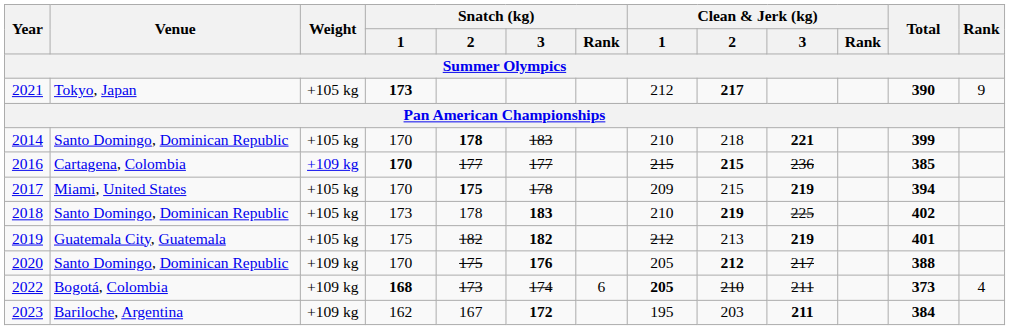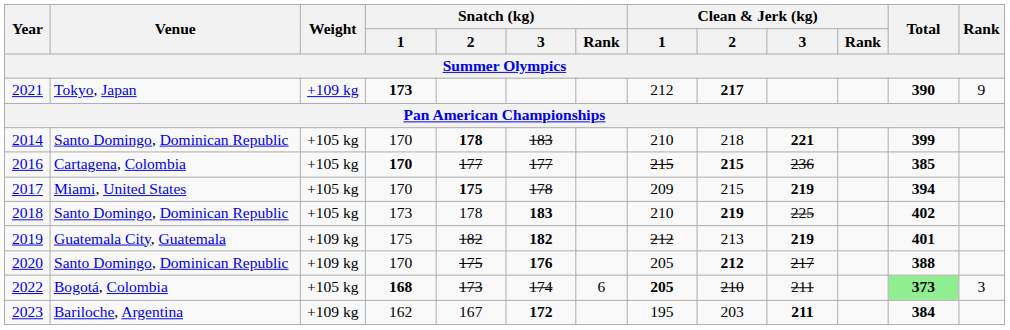2021 | Weight: +105 kg -> +109 kg
2016 | Weight: +109 kg -> +105 kg
2019 | Weight: +105 kg -> +109 kg
2022 | Weight: +109 kg -> +105 kg
2022 | Total: no background -> lightgreen background
2022 | Rank: 4 -> 3
